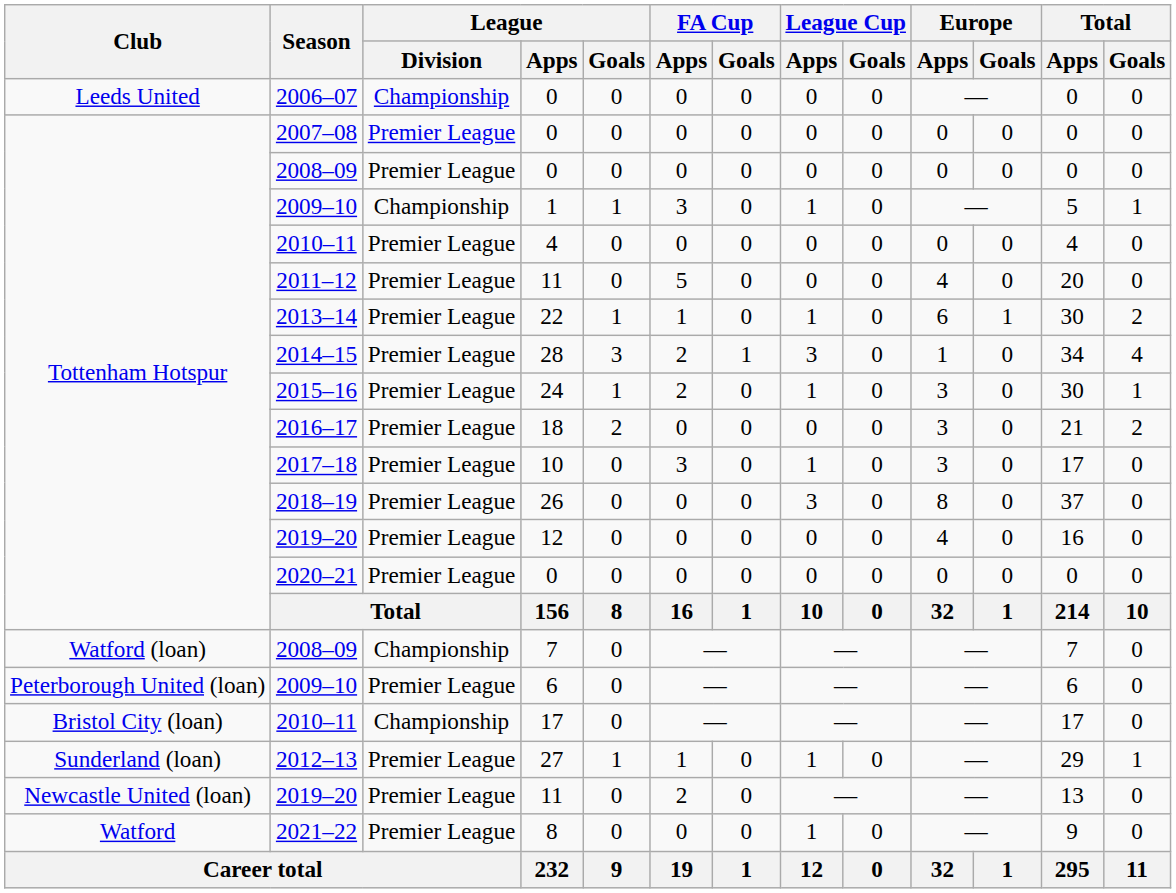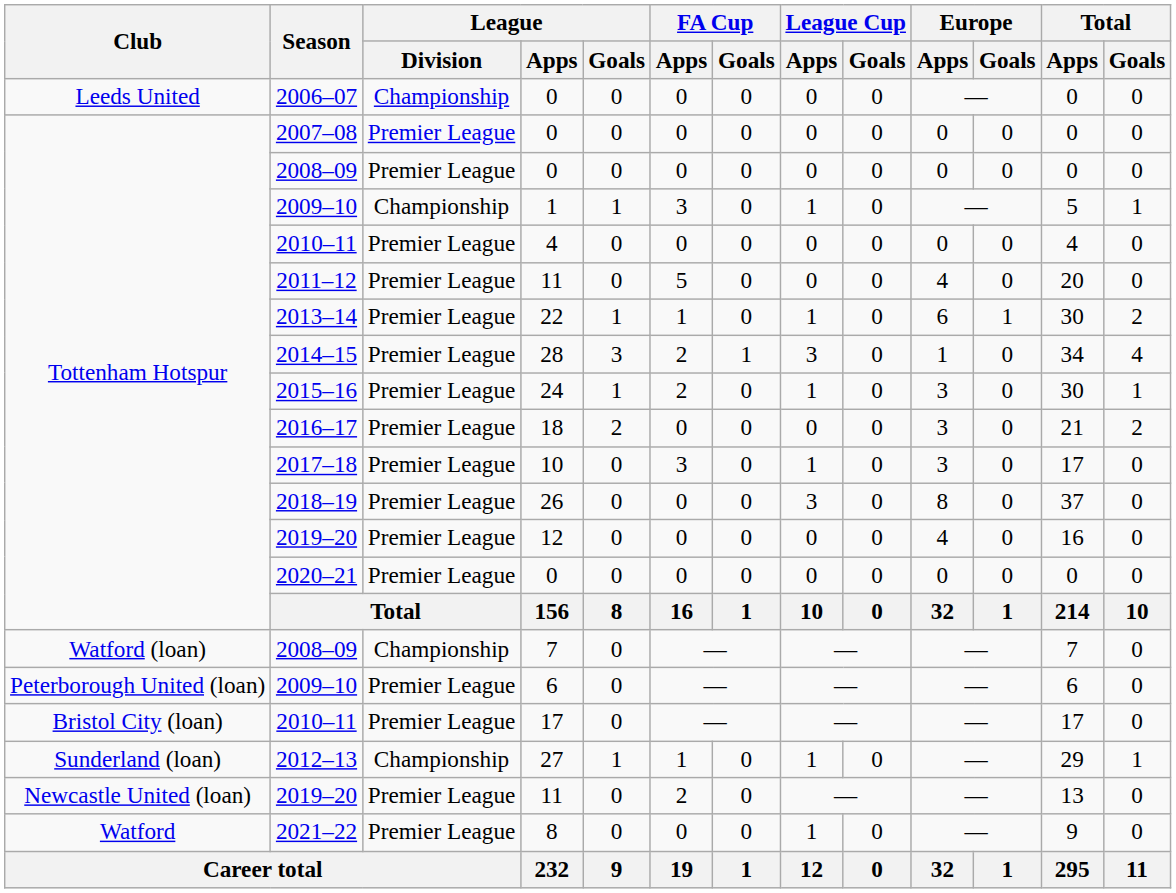2010–11 / 17 | League / Division: Championship -> Premier League
2012–13 | League / Division: Premier League -> Championship
